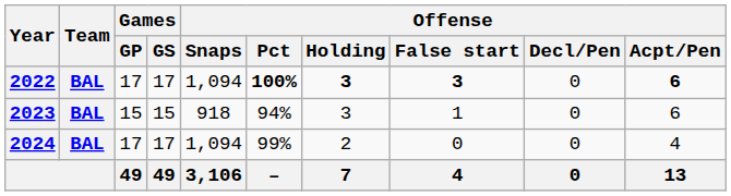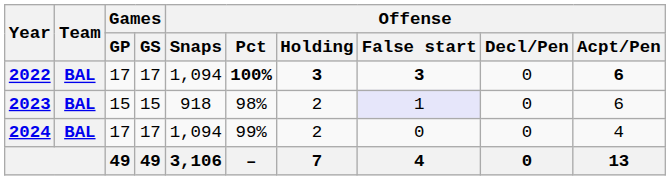2023 | Offense / Pct: 94% -> 98%
2023 | Offense / Holding: 3 -> 2
2023 | Offense / False start: no background -> lavender background
